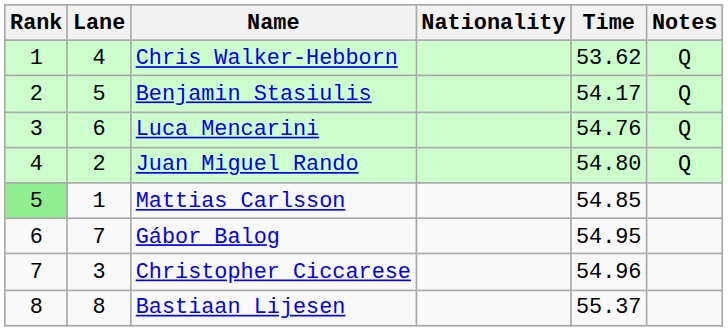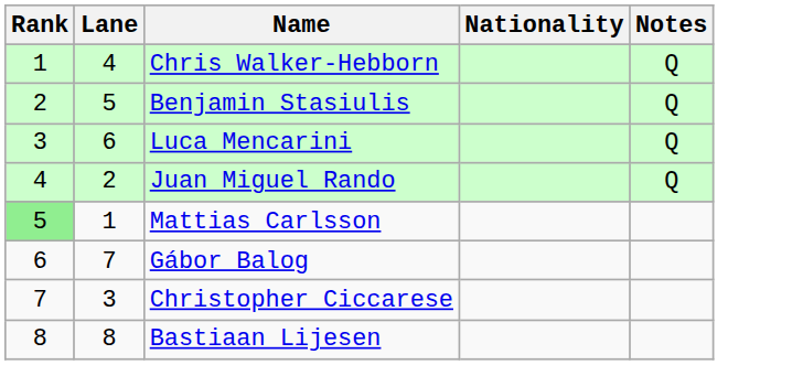- column: Time | 53.62 | 54.17 | 54.76 | 54.80 | 54.85 | 54.95 | 54.96 | 55.37
